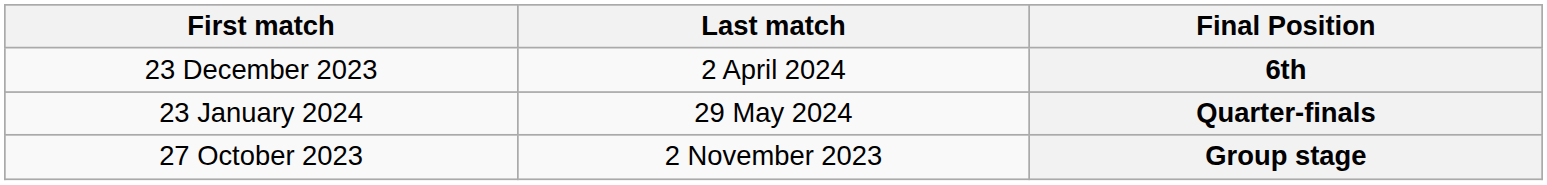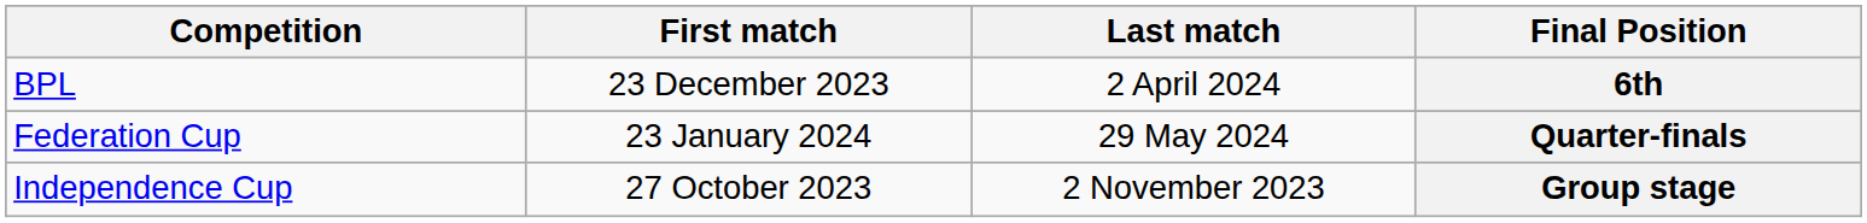+ column: Competition | BPL | Federation Cup | Independence Cup
